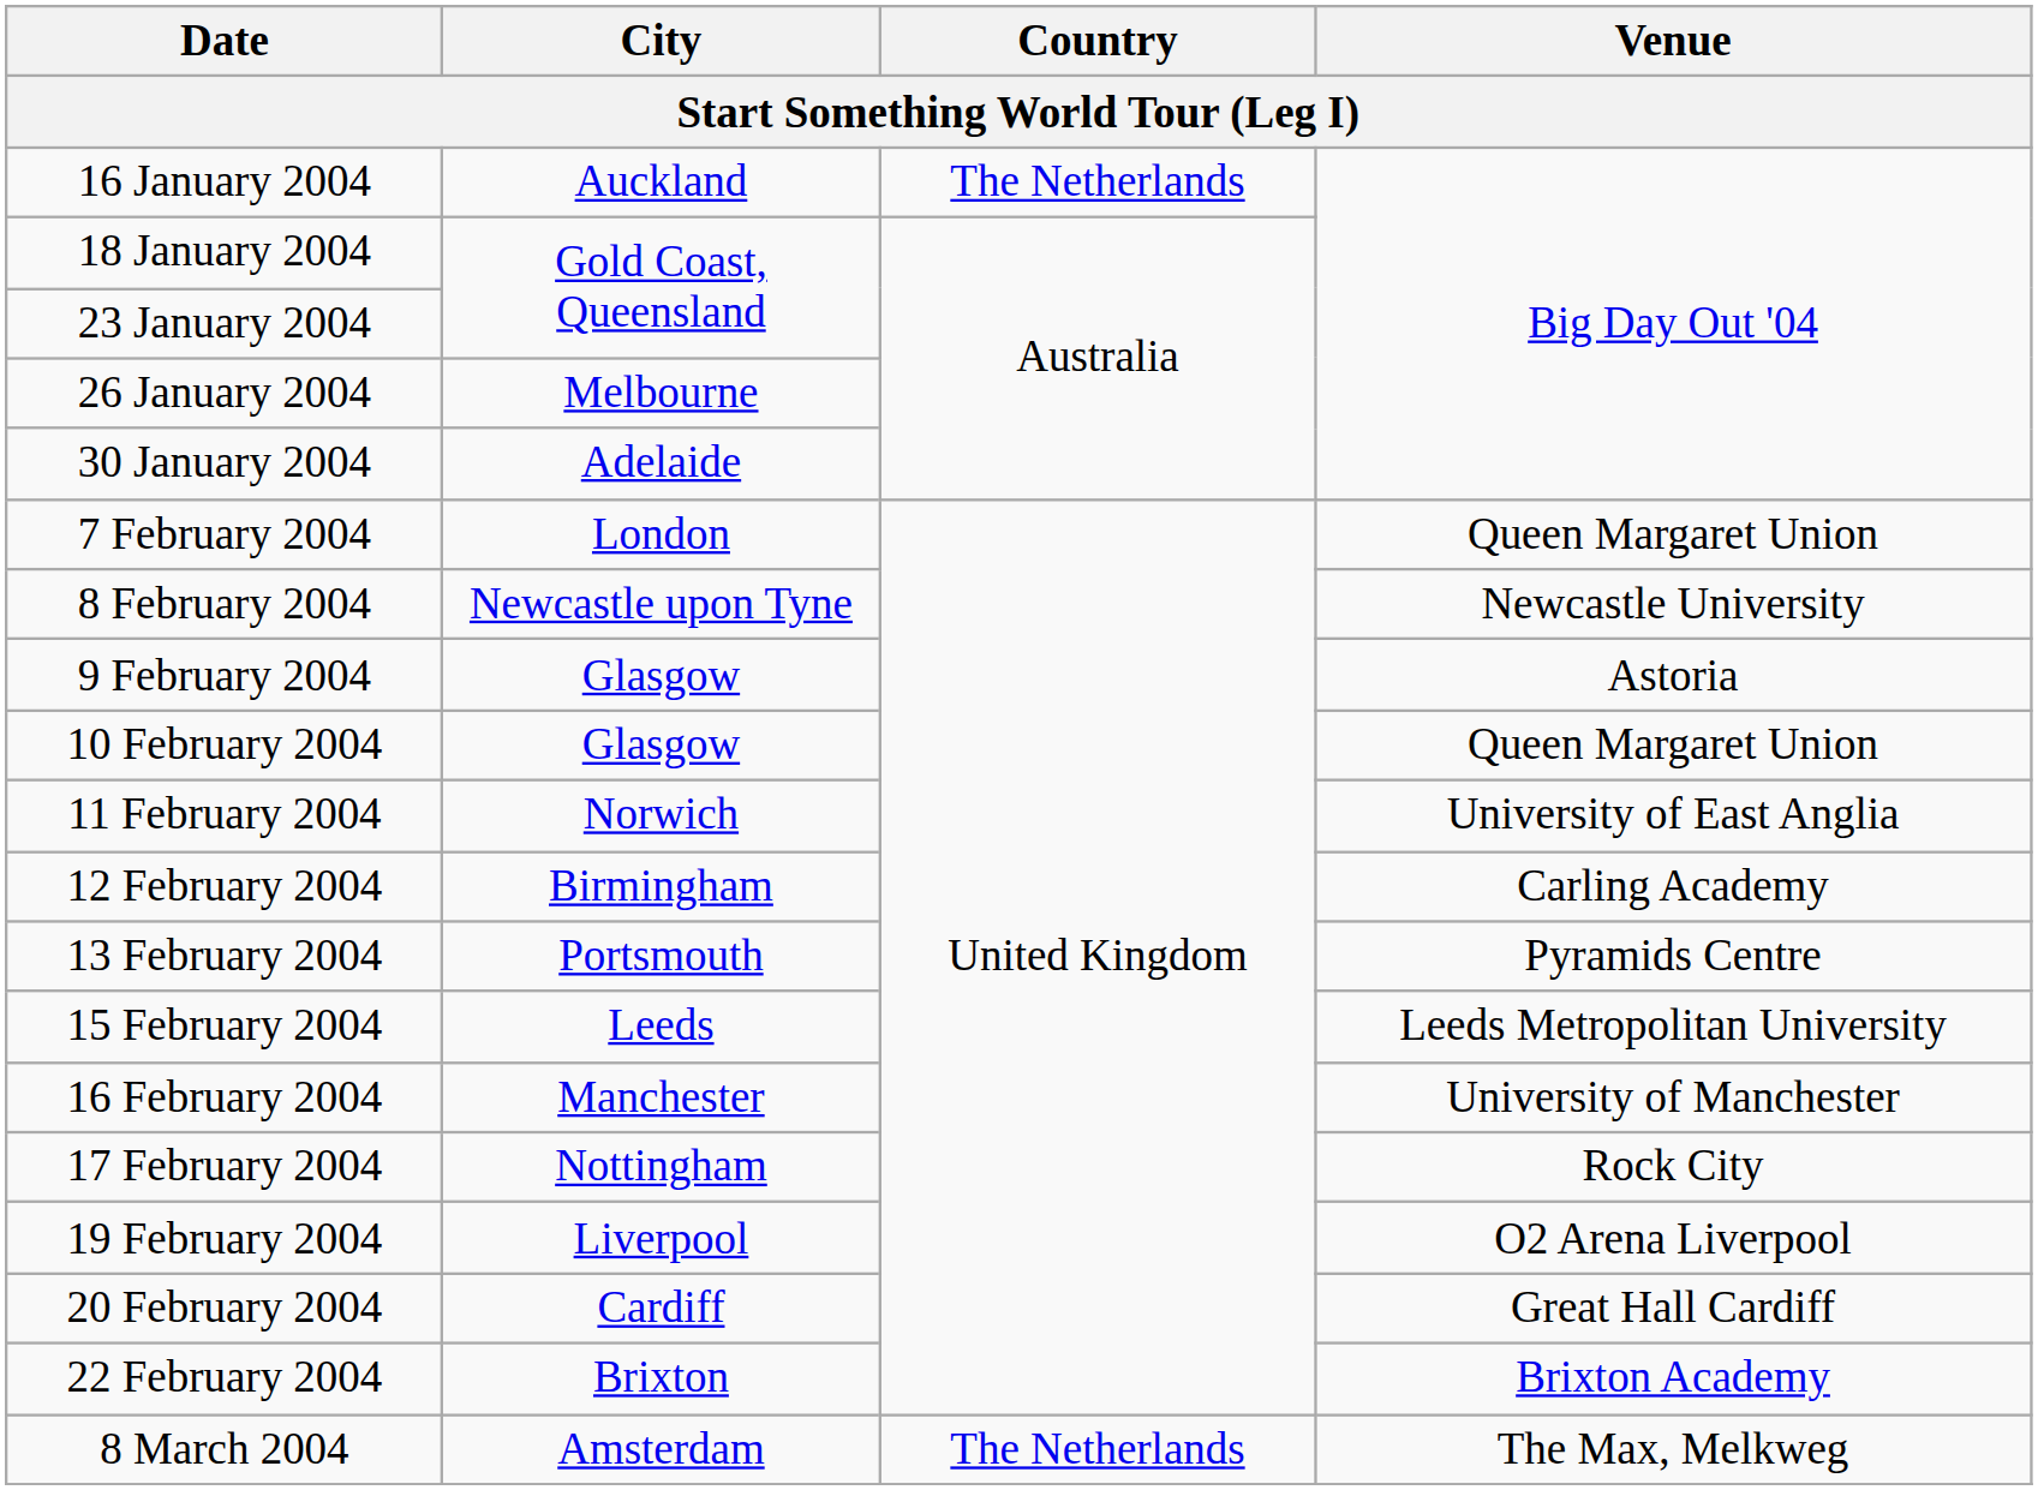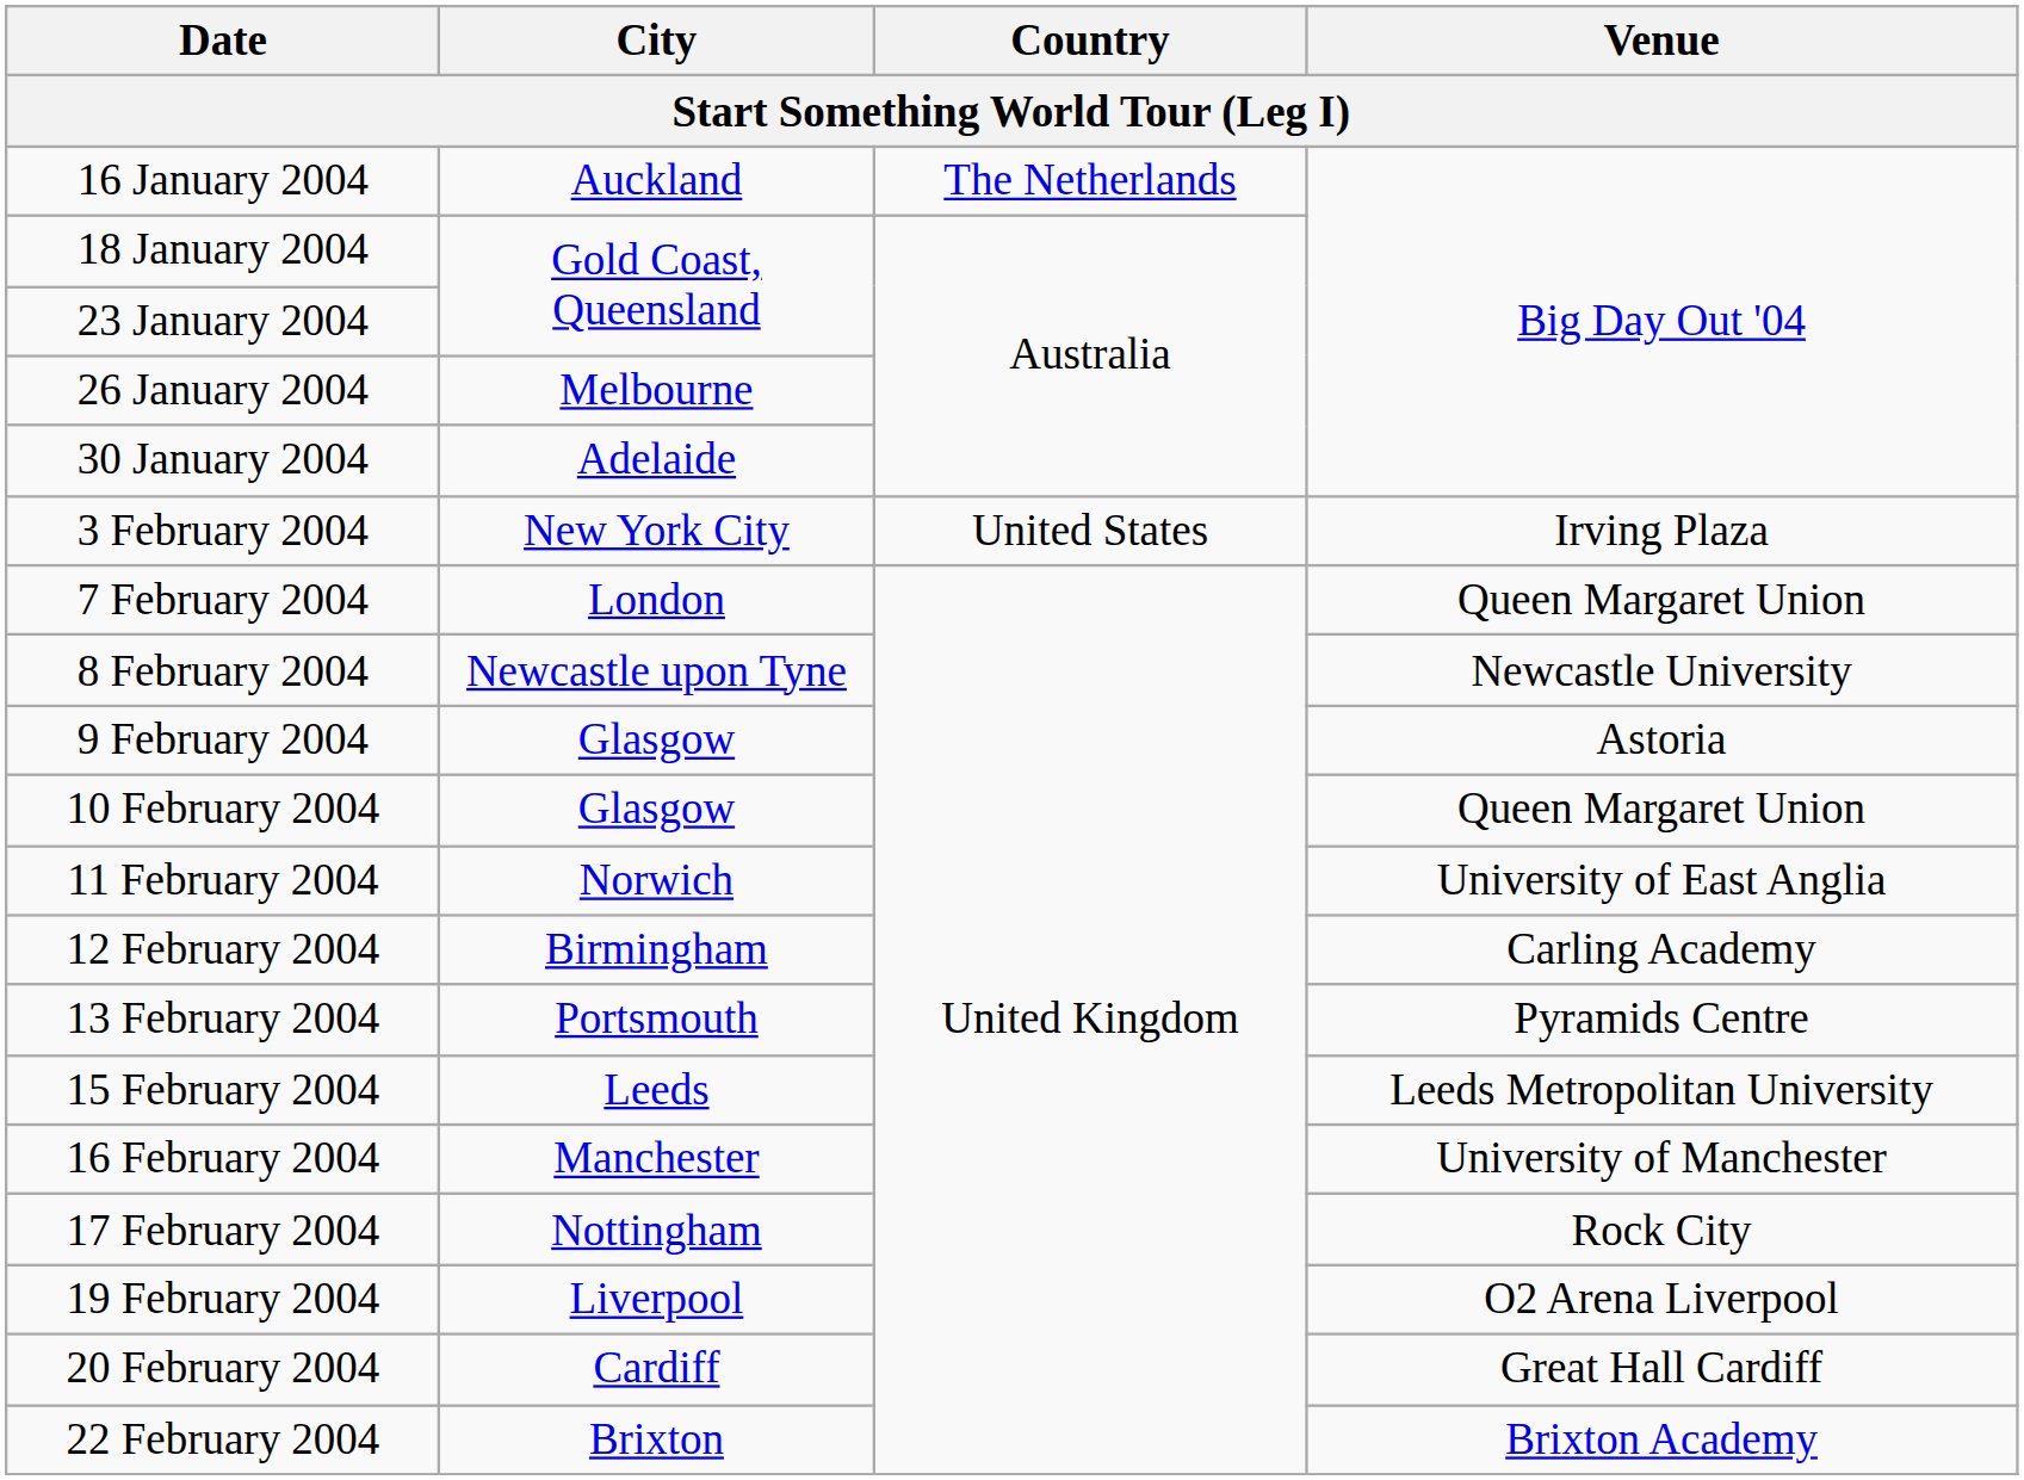+ row: 3 February 2004 | New York City | United States | Irving Plaza
- row: 8 March 2004 | Amsterdam | The Netherlands | The Max, Melkweg
